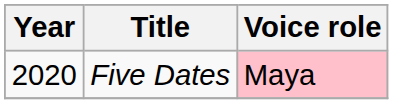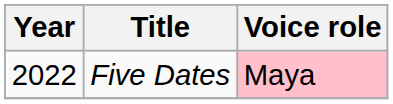Five Dates | Year: 2020 -> 2022
